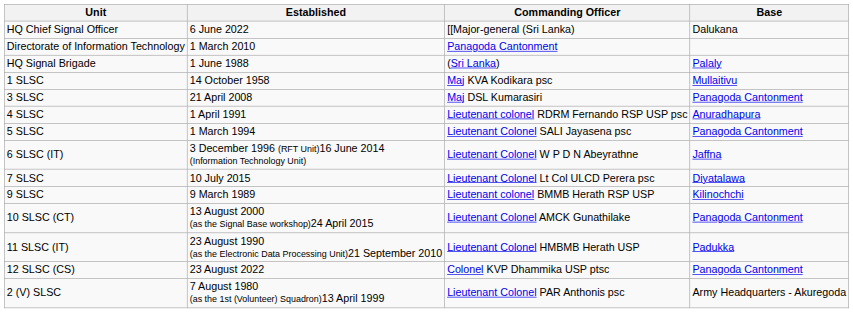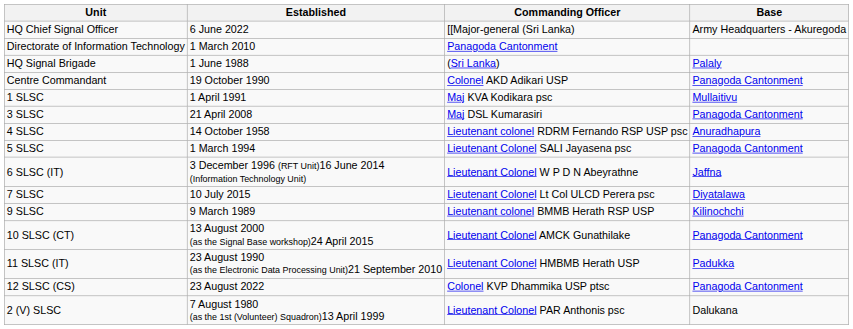HQ Chief Signal Officer | Base: Dalukana -> Army Headquarters - Akuregoda
+ row: Centre Commandant | 19 October 1990 | Colonel AKD Adikari USP | Panagoda Cantonment
1 SLSC | Established: 14 October 1958 -> 1 April 1991
4 SLSC | Established: 1 April 1991 -> 14 October 1958
2 (V) SLSC | Base: Army Headquarters - Akuregoda -> Dalukana
